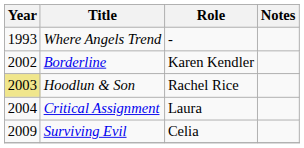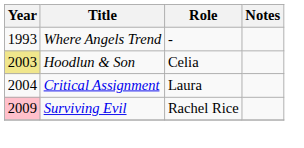- row: 2002 | Borderline | Karen Kendler
Hoodlun & Son | Role: Rachel Rice -> Celia
Surviving Evil | Year: no background -> pink background
Surviving Evil | Role: Celia -> Rachel Rice
